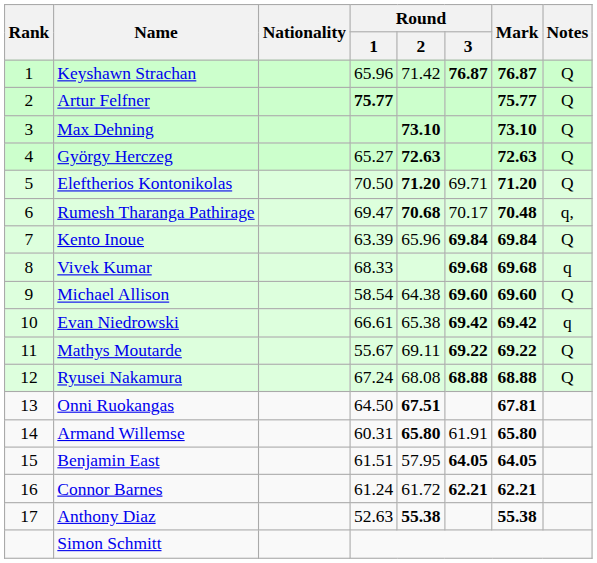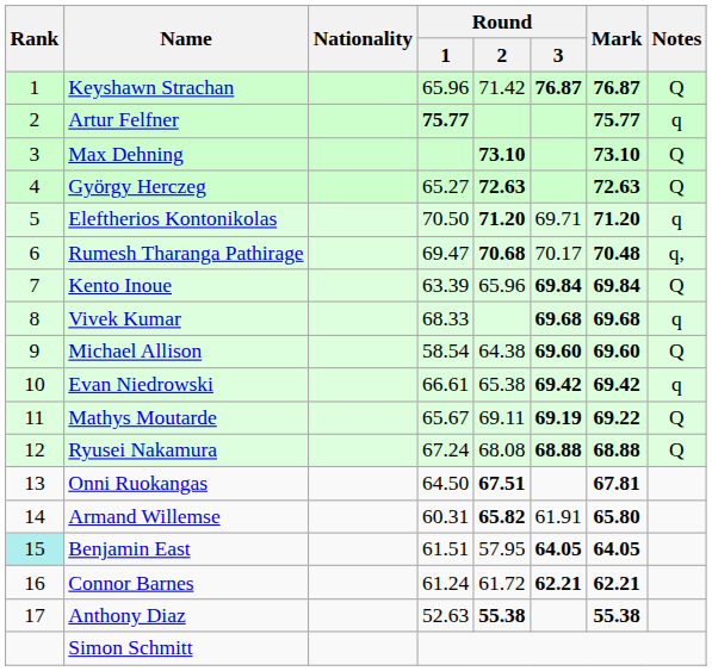Artur Felfner | Notes: Q -> q
Eleftherios Kontonikolas | Notes: Q -> q
Mathys Moutarde | Round / 1: 55.67 -> 65.67
Mathys Moutarde | Round / 3: 69.22 -> 69.19
Armand Willemse | Round / 2: 65.80 -> 65.82
Benjamin East | Rank: no background -> paleturquoise background
